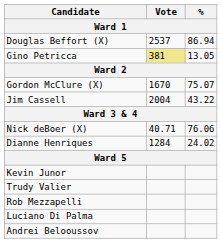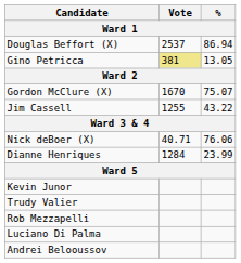Jim Cassell | Vote: 2004 -> 1255
Dianne Henriques | %: 24.02 -> 23.99
